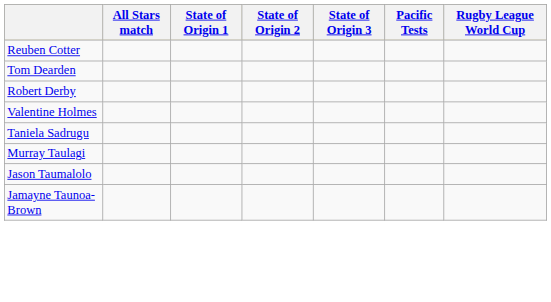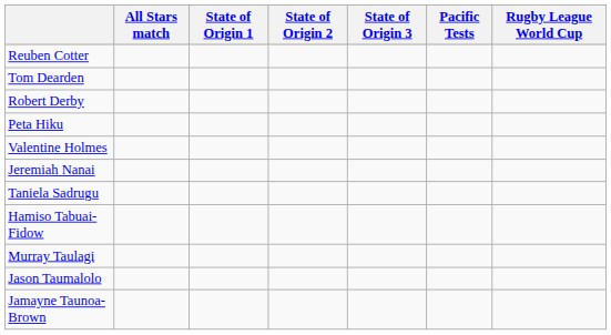+ row: Peta Hiku
+ row: Jeremiah Nanai
+ row: Hamiso Tabuai-Fidow
